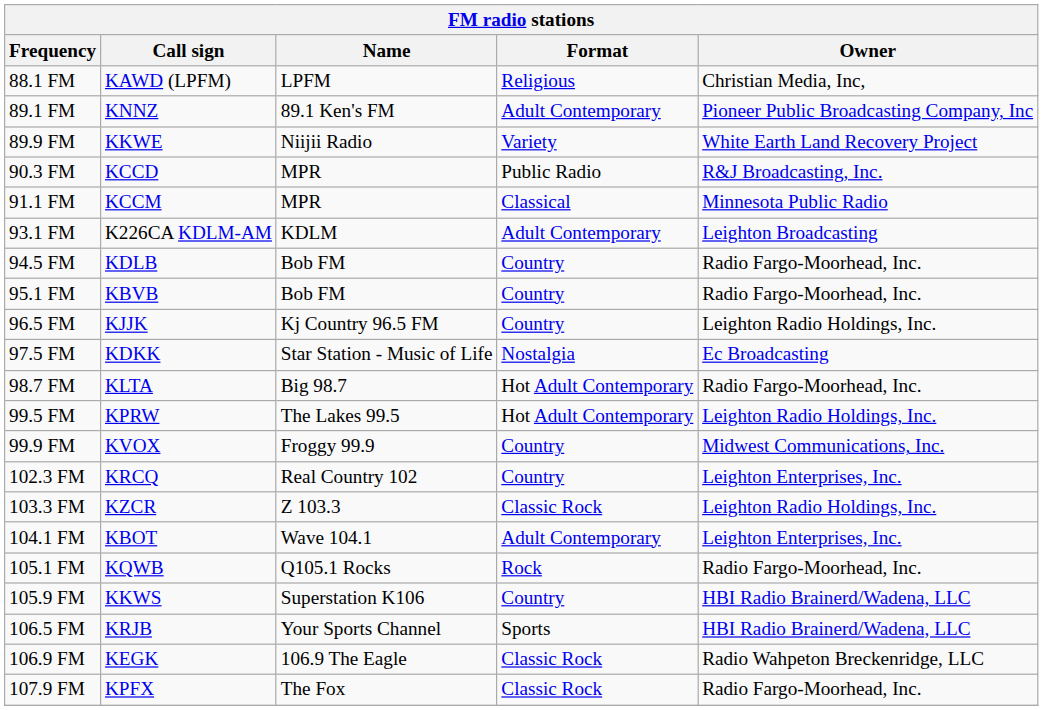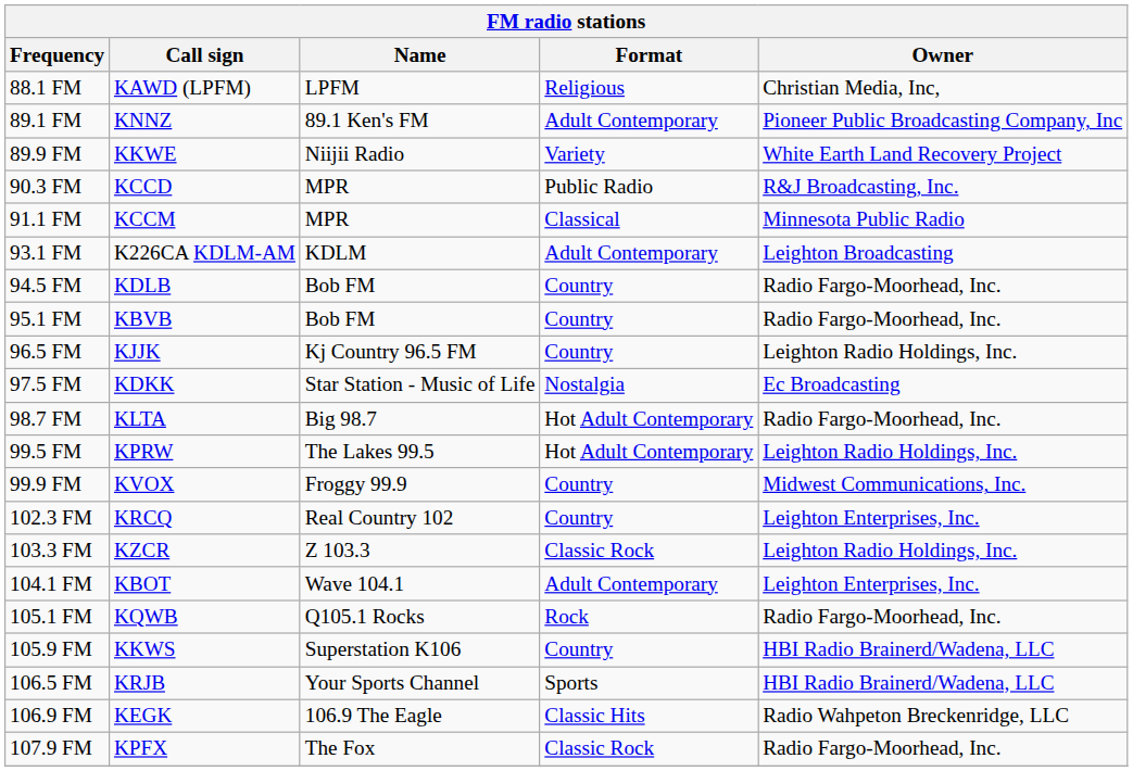106.9 FM | Format: Classic Rock -> Classic Hits
